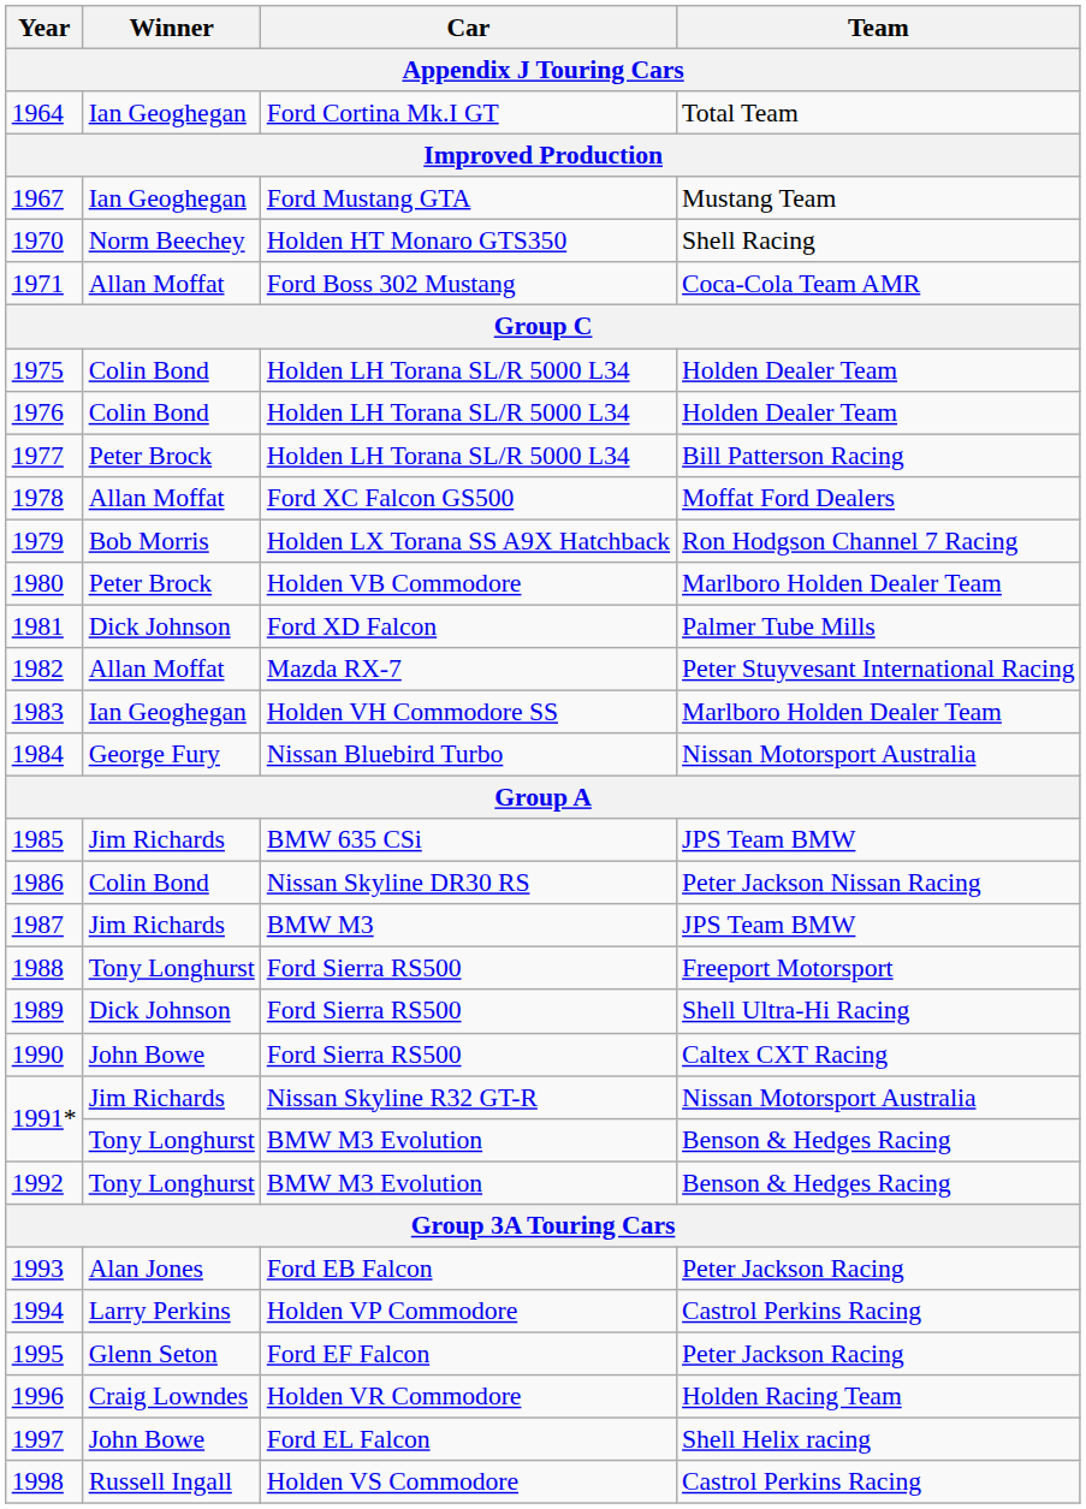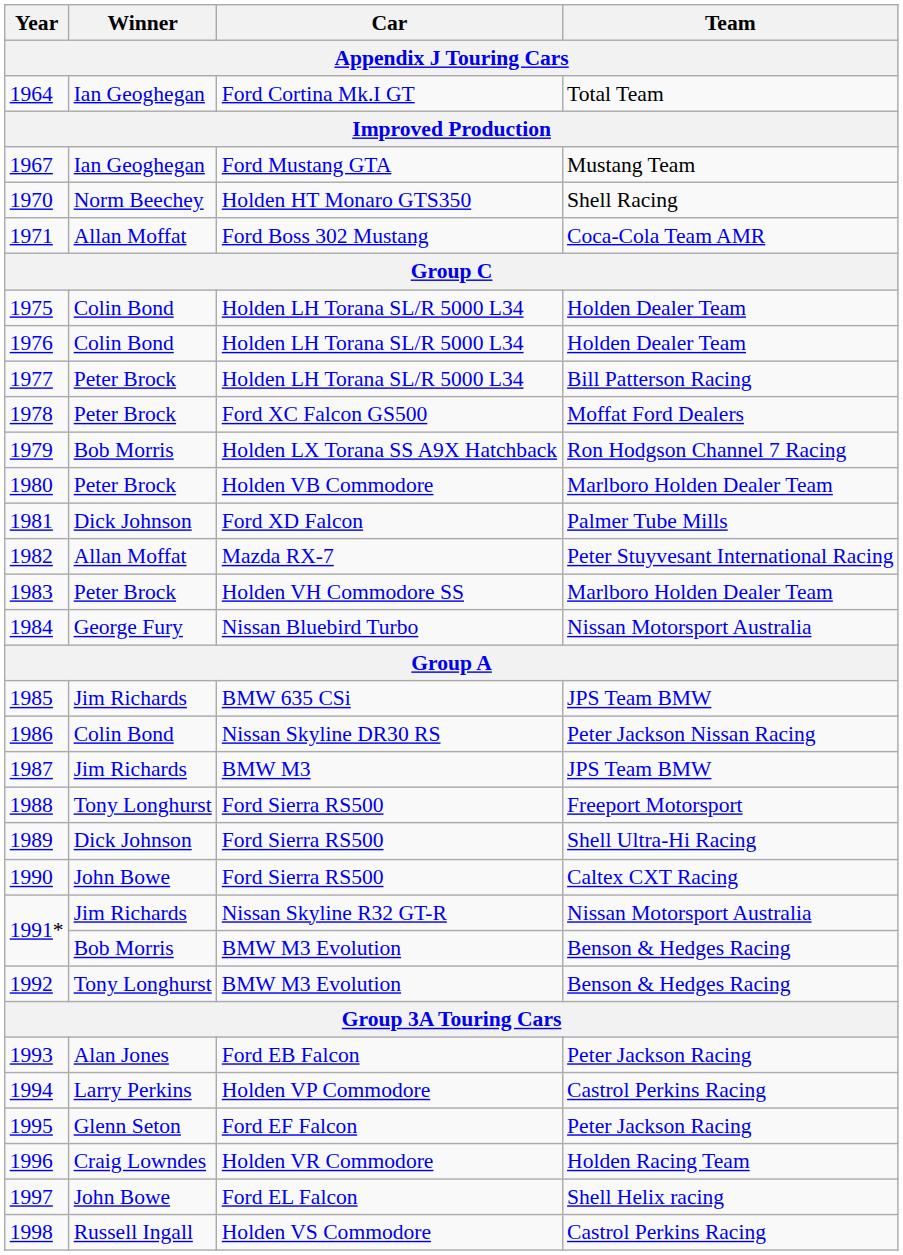1978 | Winner: Allan Moffat -> Peter Brock
1983 | Winner: Ian Geoghegan -> Peter Brock
1991* / BMW M3 Evolution | Winner: Tony Longhurst -> Bob Morris
